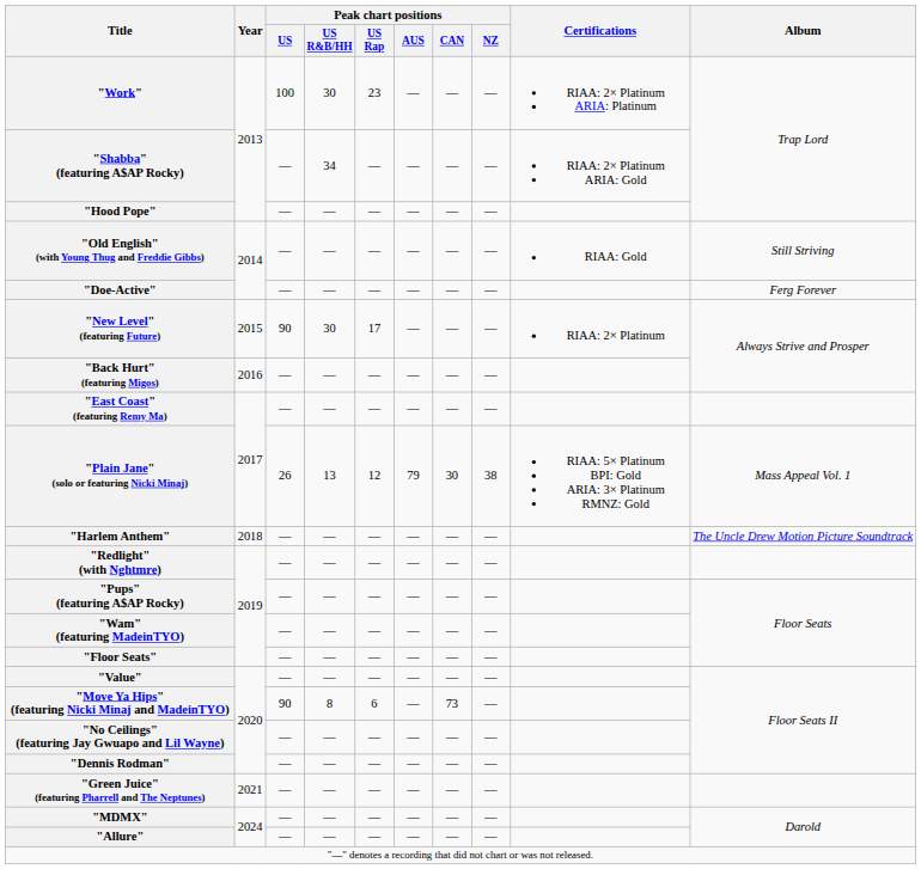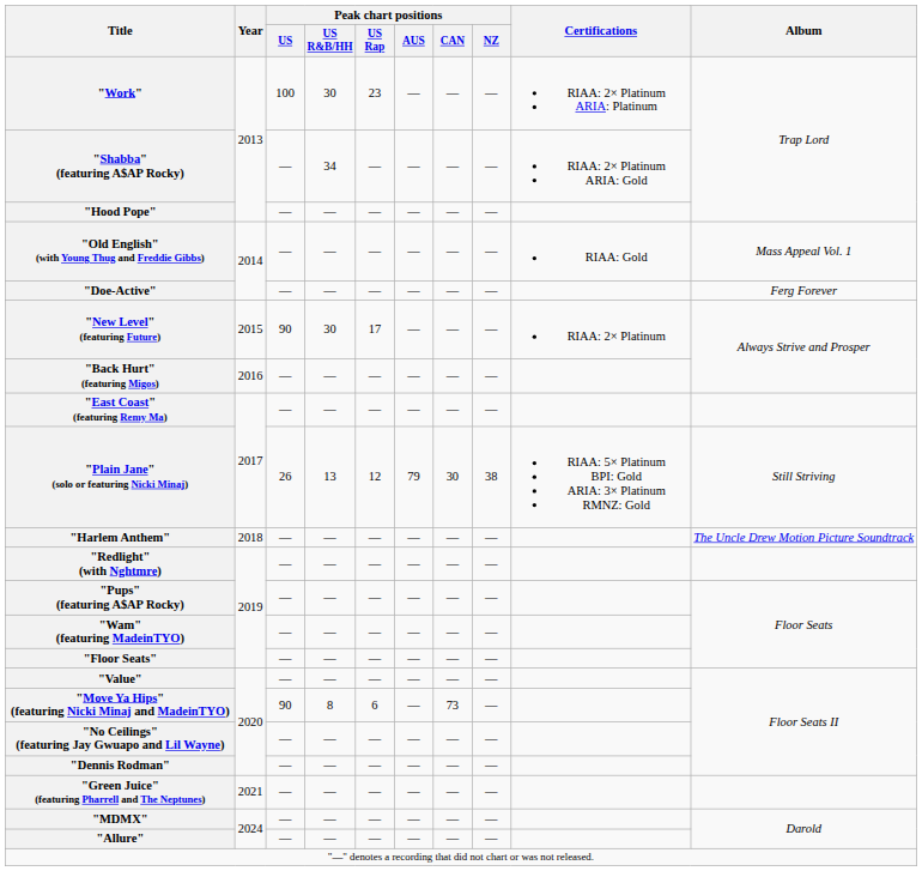"Old English" (with Young Thug and Freddie Gibbs) | Album: Still Striving -> Mass Appeal Vol. 1
"Plain Jane" (solo or featuring Nicki Minaj) | Album: Mass Appeal Vol. 1 -> Still Striving
